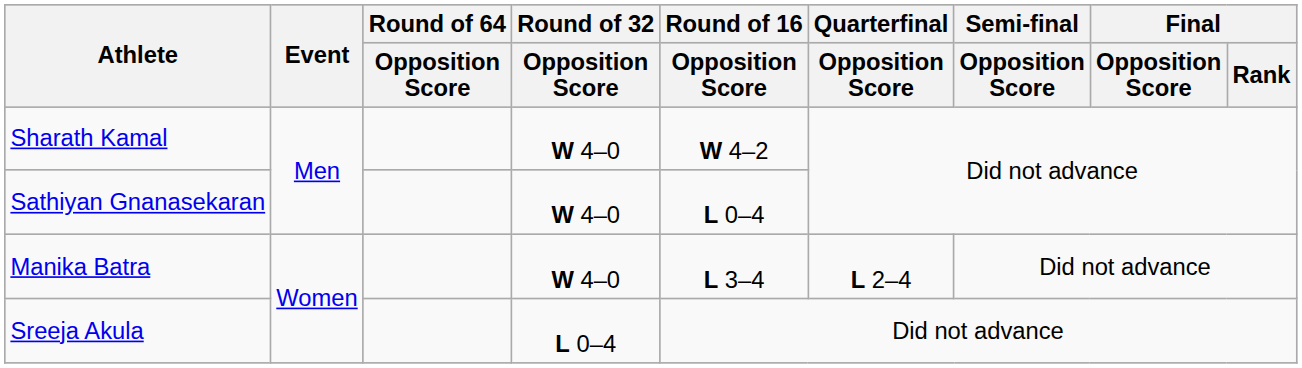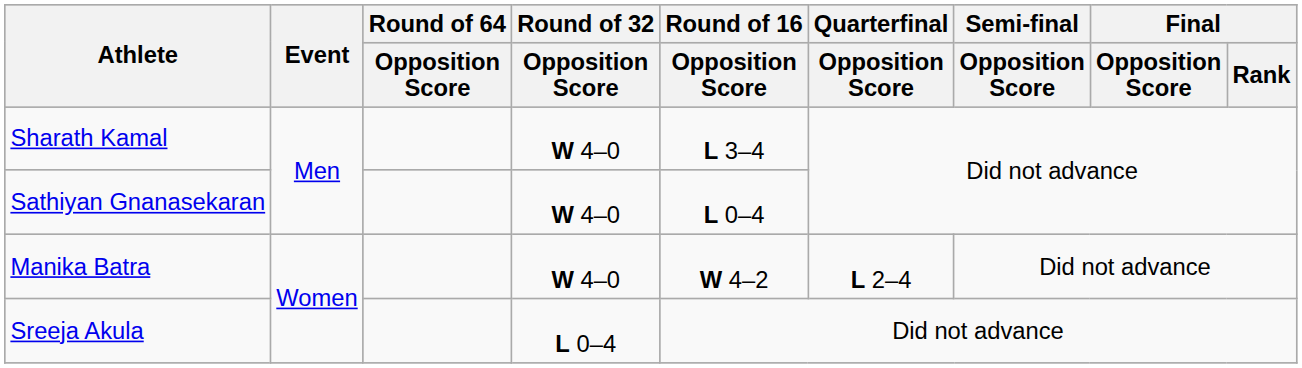Sharath Kamal | Round of 16 / Opposition Score: W 4–2 -> L 3–4
Manika Batra | Round of 16 / Opposition Score: L 3–4 -> W 4–2
